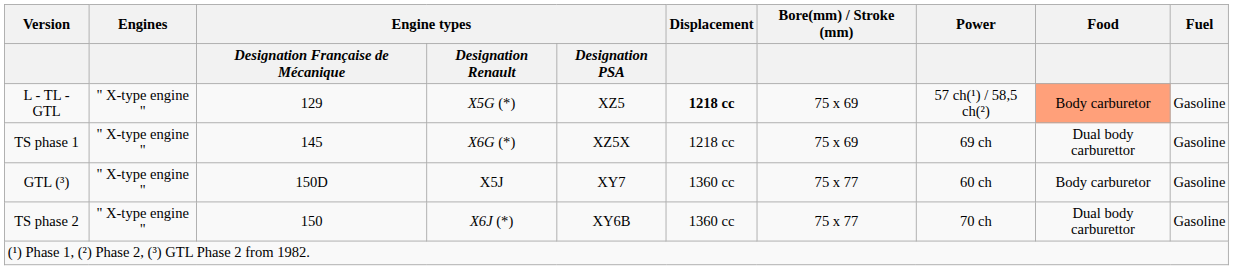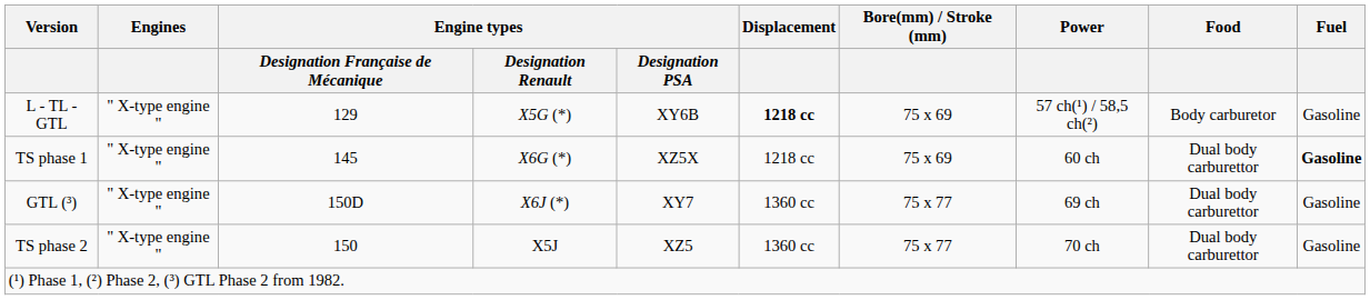L - TL - GTL | Engine types / Designation PSA: XZ5 -> XY6B
L - TL - GTL | Food: lightsalmon background -> no background
TS phase 1 | Power: 69 ch -> 60 ch
TS phase 1 | Fuel: normal -> bold
GTL (³) | Engine types / Designation Renault: X5J -> X6J (*)
GTL (³) | Power: 60 ch -> 69 ch
GTL (³) | Food: Body carburetor -> Dual body carburettor
TS phase 2 | Engine types / Designation Renault: X6J (*) -> X5J
TS phase 2 | Engine types / Designation PSA: XY6B -> XZ5
